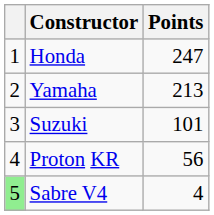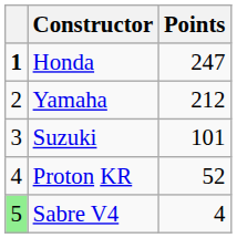Honda | column 1: normal -> bold
Yamaha | Points: 213 -> 212
Proton KR | Points: 56 -> 52
